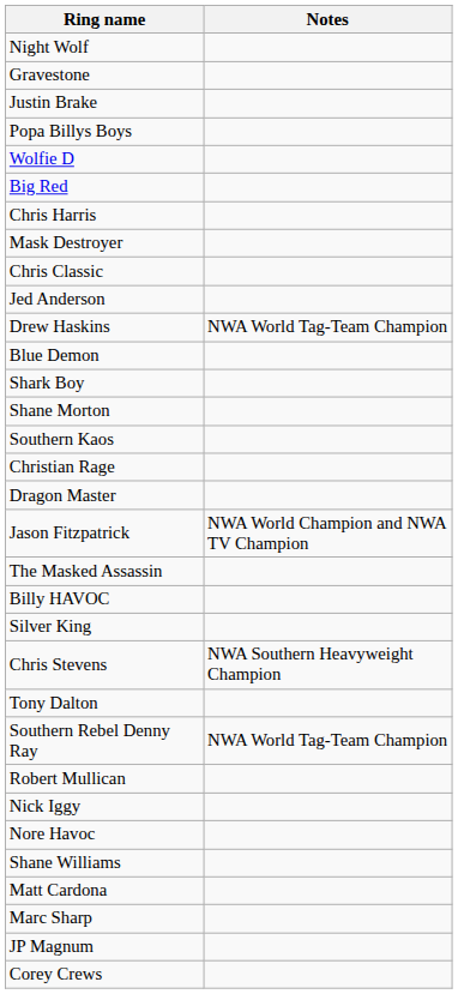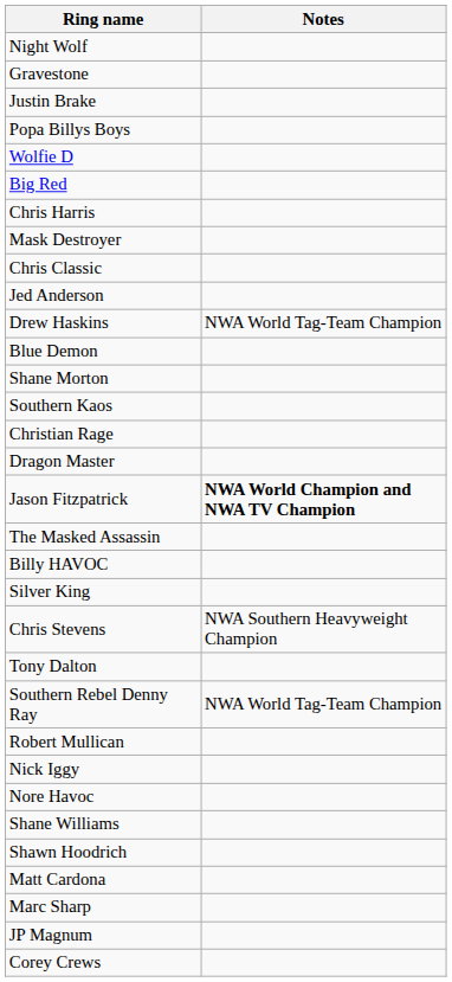- row: Shark Boy
Jason Fitzpatrick | Notes: normal -> bold
+ row: Shawn Hoodrich
